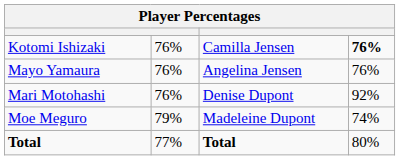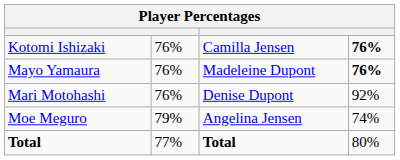Mayo Yamaura | column 3: Angelina Jensen -> Madeleine Dupont
Mayo Yamaura | column 4: normal -> bold
Moe Meguro | column 3: Madeleine Dupont -> Angelina Jensen
